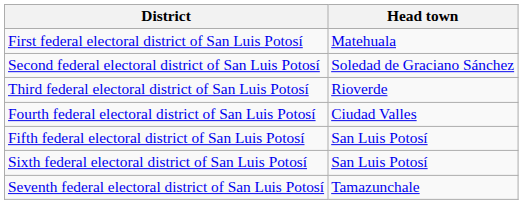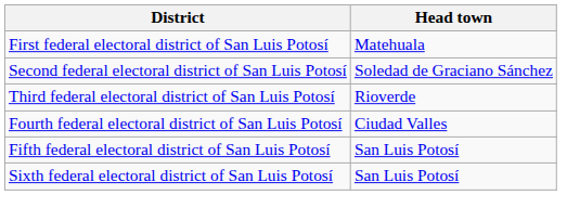- row: Seventh federal electoral district of San Luis Potosí | Tamazunchale
